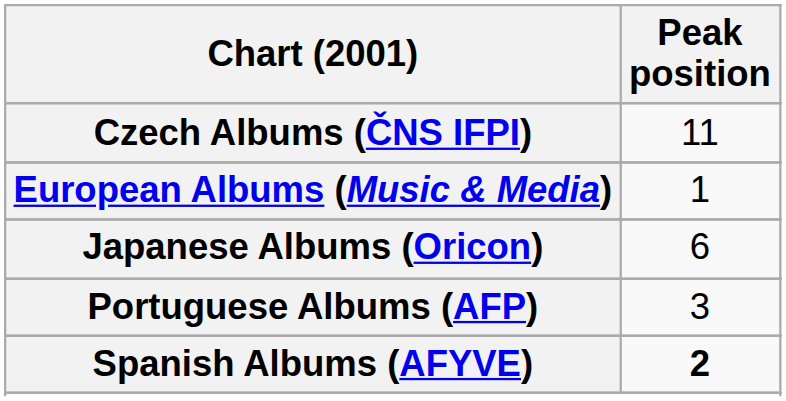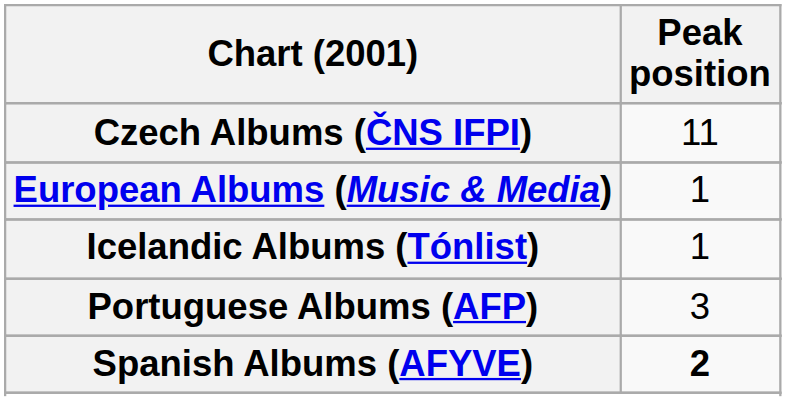+ row: Icelandic Albums (Tónlist) | 1
- row: Japanese Albums (Oricon) | 6
